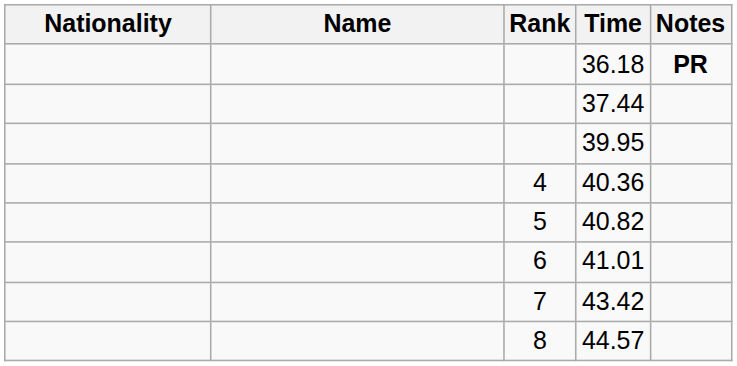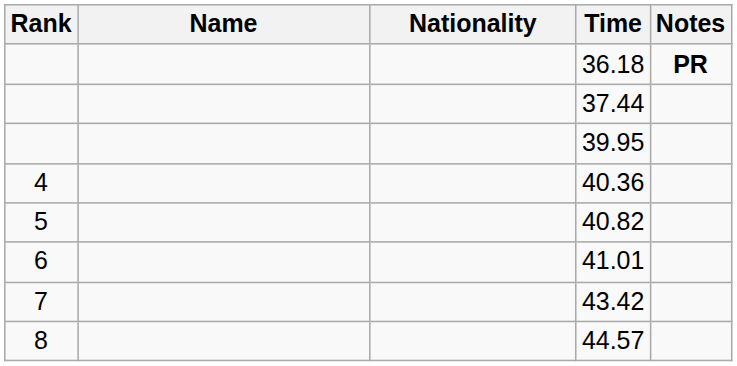columns swapped: Rank <-> Nationality
